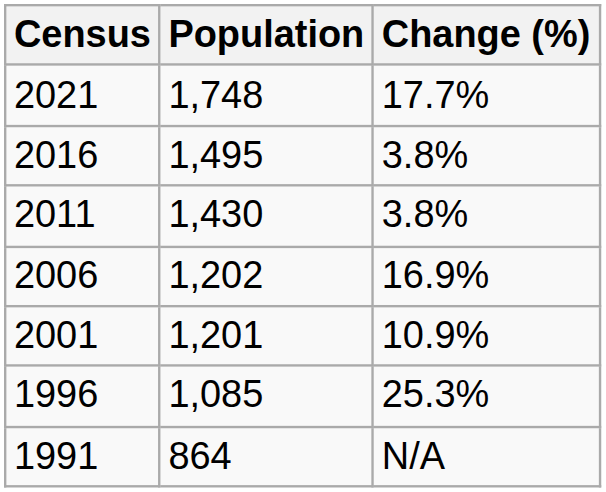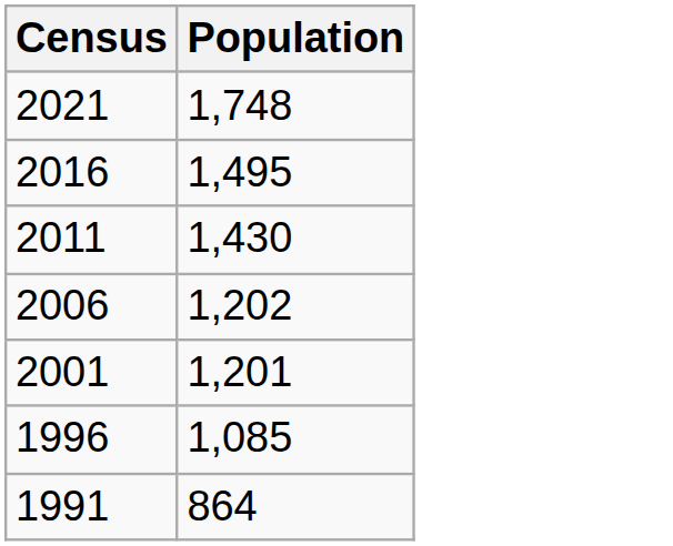- column: Change (%) | 17.7% | 3.8% | 3.8% | 16.9% | 10.9% | 25.3% | N/A
